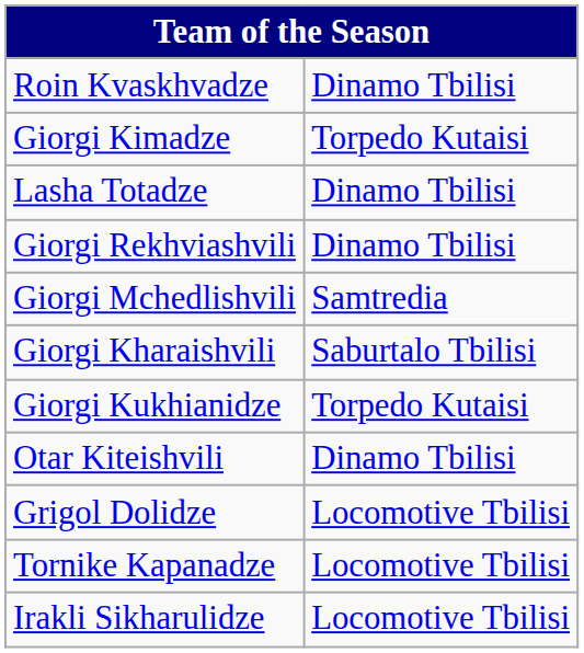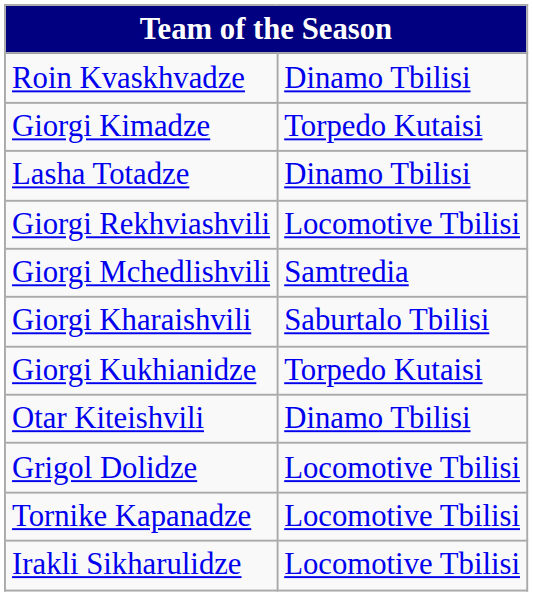Giorgi Rekhviashvili | column 2: Dinamo Tbilisi -> Locomotive Tbilisi
